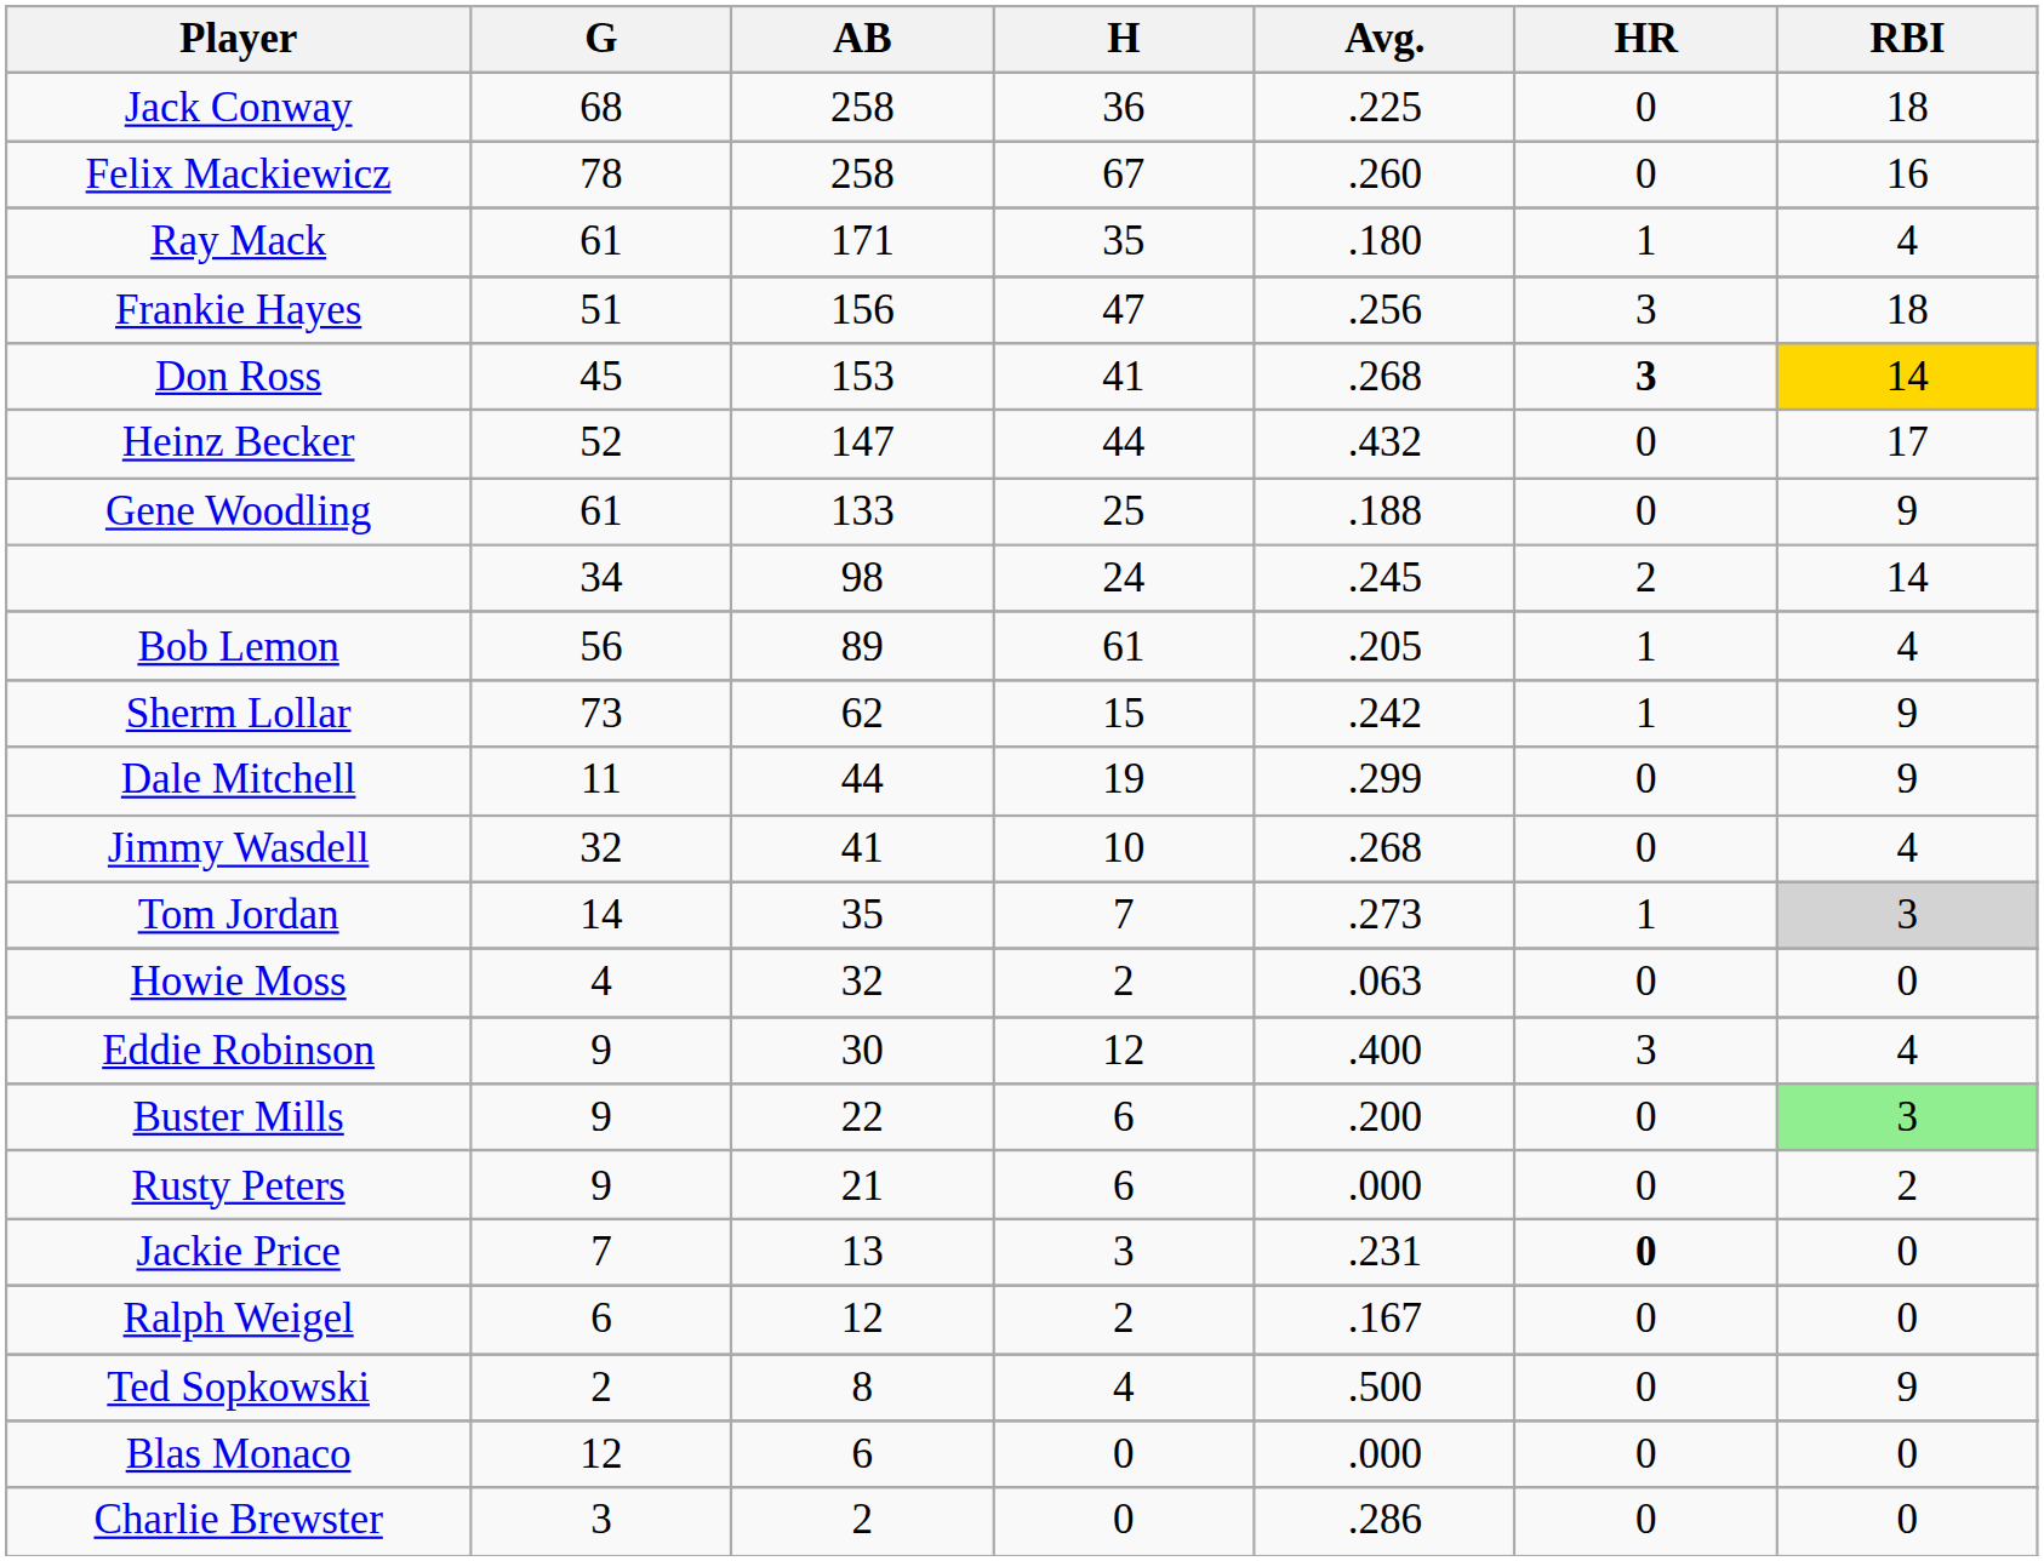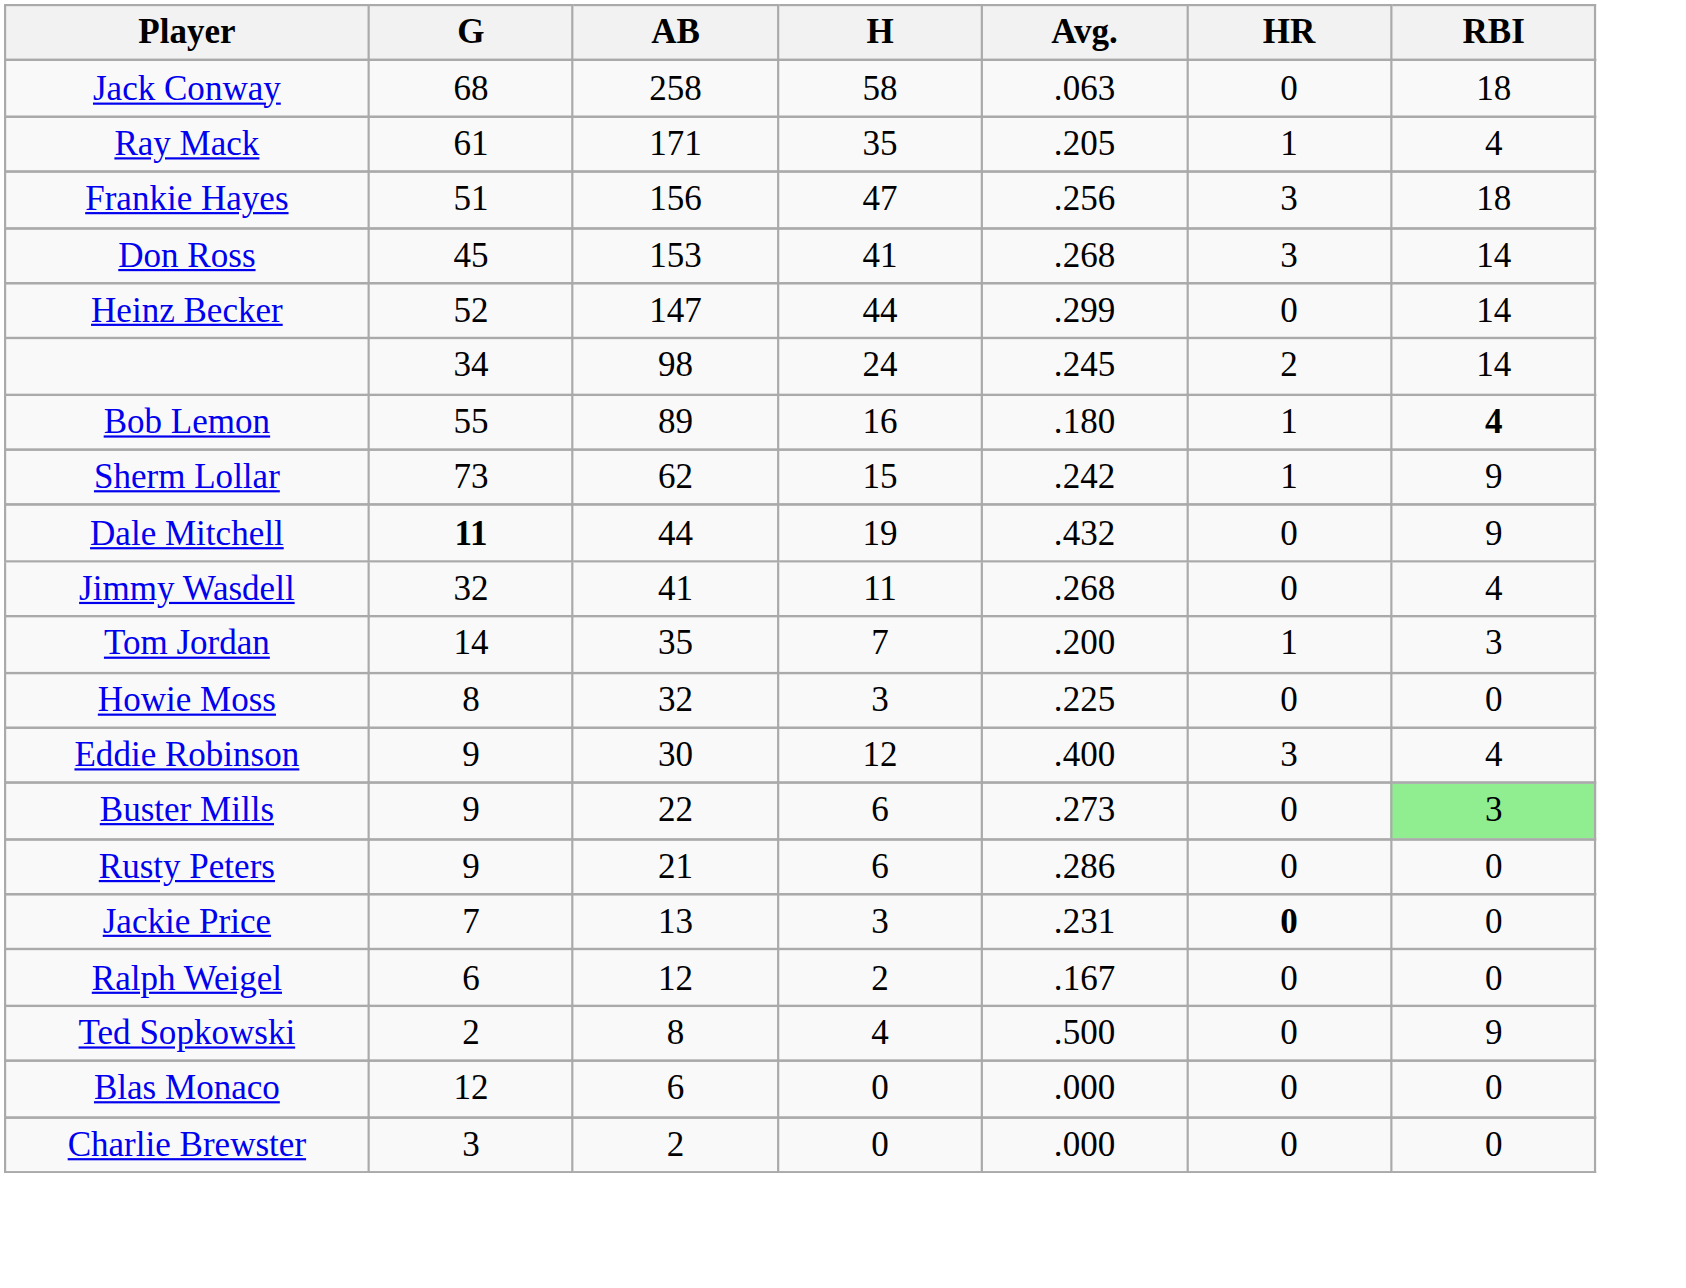Jack Conway | H: 36 -> 58
Jack Conway | Avg.: .225 -> .063
- row: Felix Mackiewicz | 78 | 258 | 67 | .260 | 0 | 16
Ray Mack | Avg.: .180 -> .205
Don Ross | HR: bold -> normal
Don Ross | RBI: gold background -> no background
Heinz Becker | Avg.: .432 -> .299
Heinz Becker | RBI: 17 -> 14
- row: Gene Woodling | 61 | 133 | 25 | .188 | 0 | 9
Bob Lemon | G: 56 -> 55
Bob Lemon | H: 61 -> 16
Bob Lemon | Avg.: .205 -> .180
Bob Lemon | RBI: normal -> bold
Dale Mitchell | G: normal -> bold
Dale Mitchell | Avg.: .299 -> .432
Jimmy Wasdell | H: 10 -> 11
Tom Jordan | Avg.: .273 -> .200
Tom Jordan | RBI: lightgrey background -> no background
Howie Moss | G: 4 -> 8
Howie Moss | H: 2 -> 3
Howie Moss | Avg.: .063 -> .225
Buster Mills | Avg.: .200 -> .273
Rusty Peters | Avg.: .000 -> .286
Rusty Peters | RBI: 2 -> 0
Charlie Brewster | Avg.: .286 -> .000
